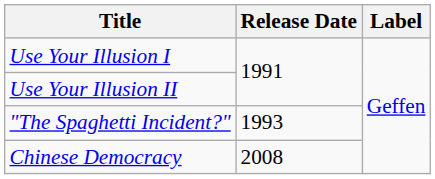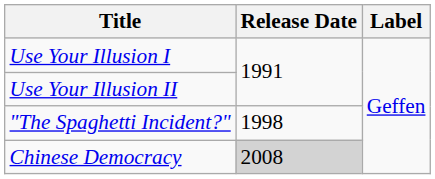"The Spaghetti Incident?" | Release Date: 1993 -> 1998
Chinese Democracy | Release Date: no background -> lightgrey background
